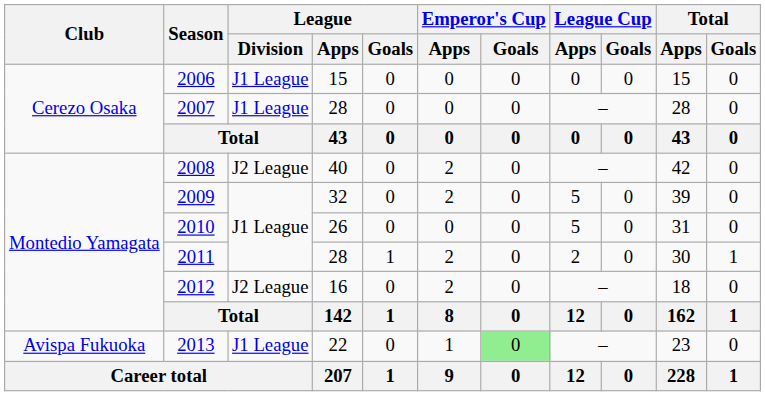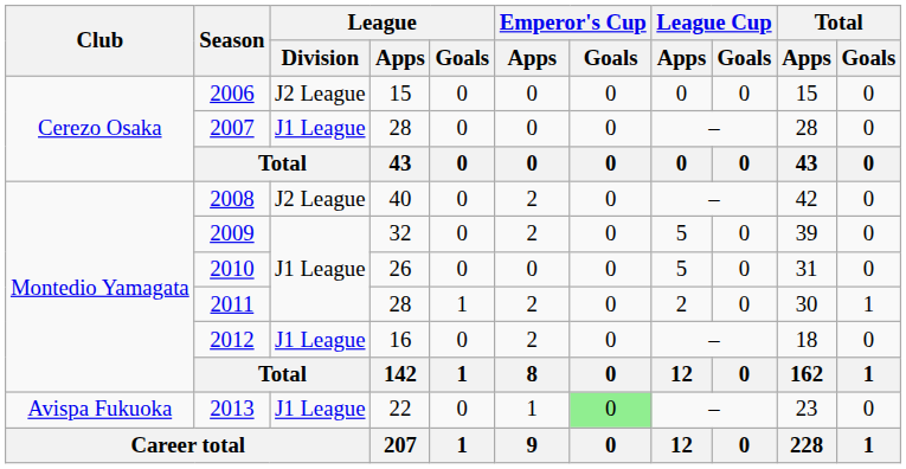2006 | League / Division: J1 League -> J2 League
2012 | League / Division: J2 League -> J1 League
